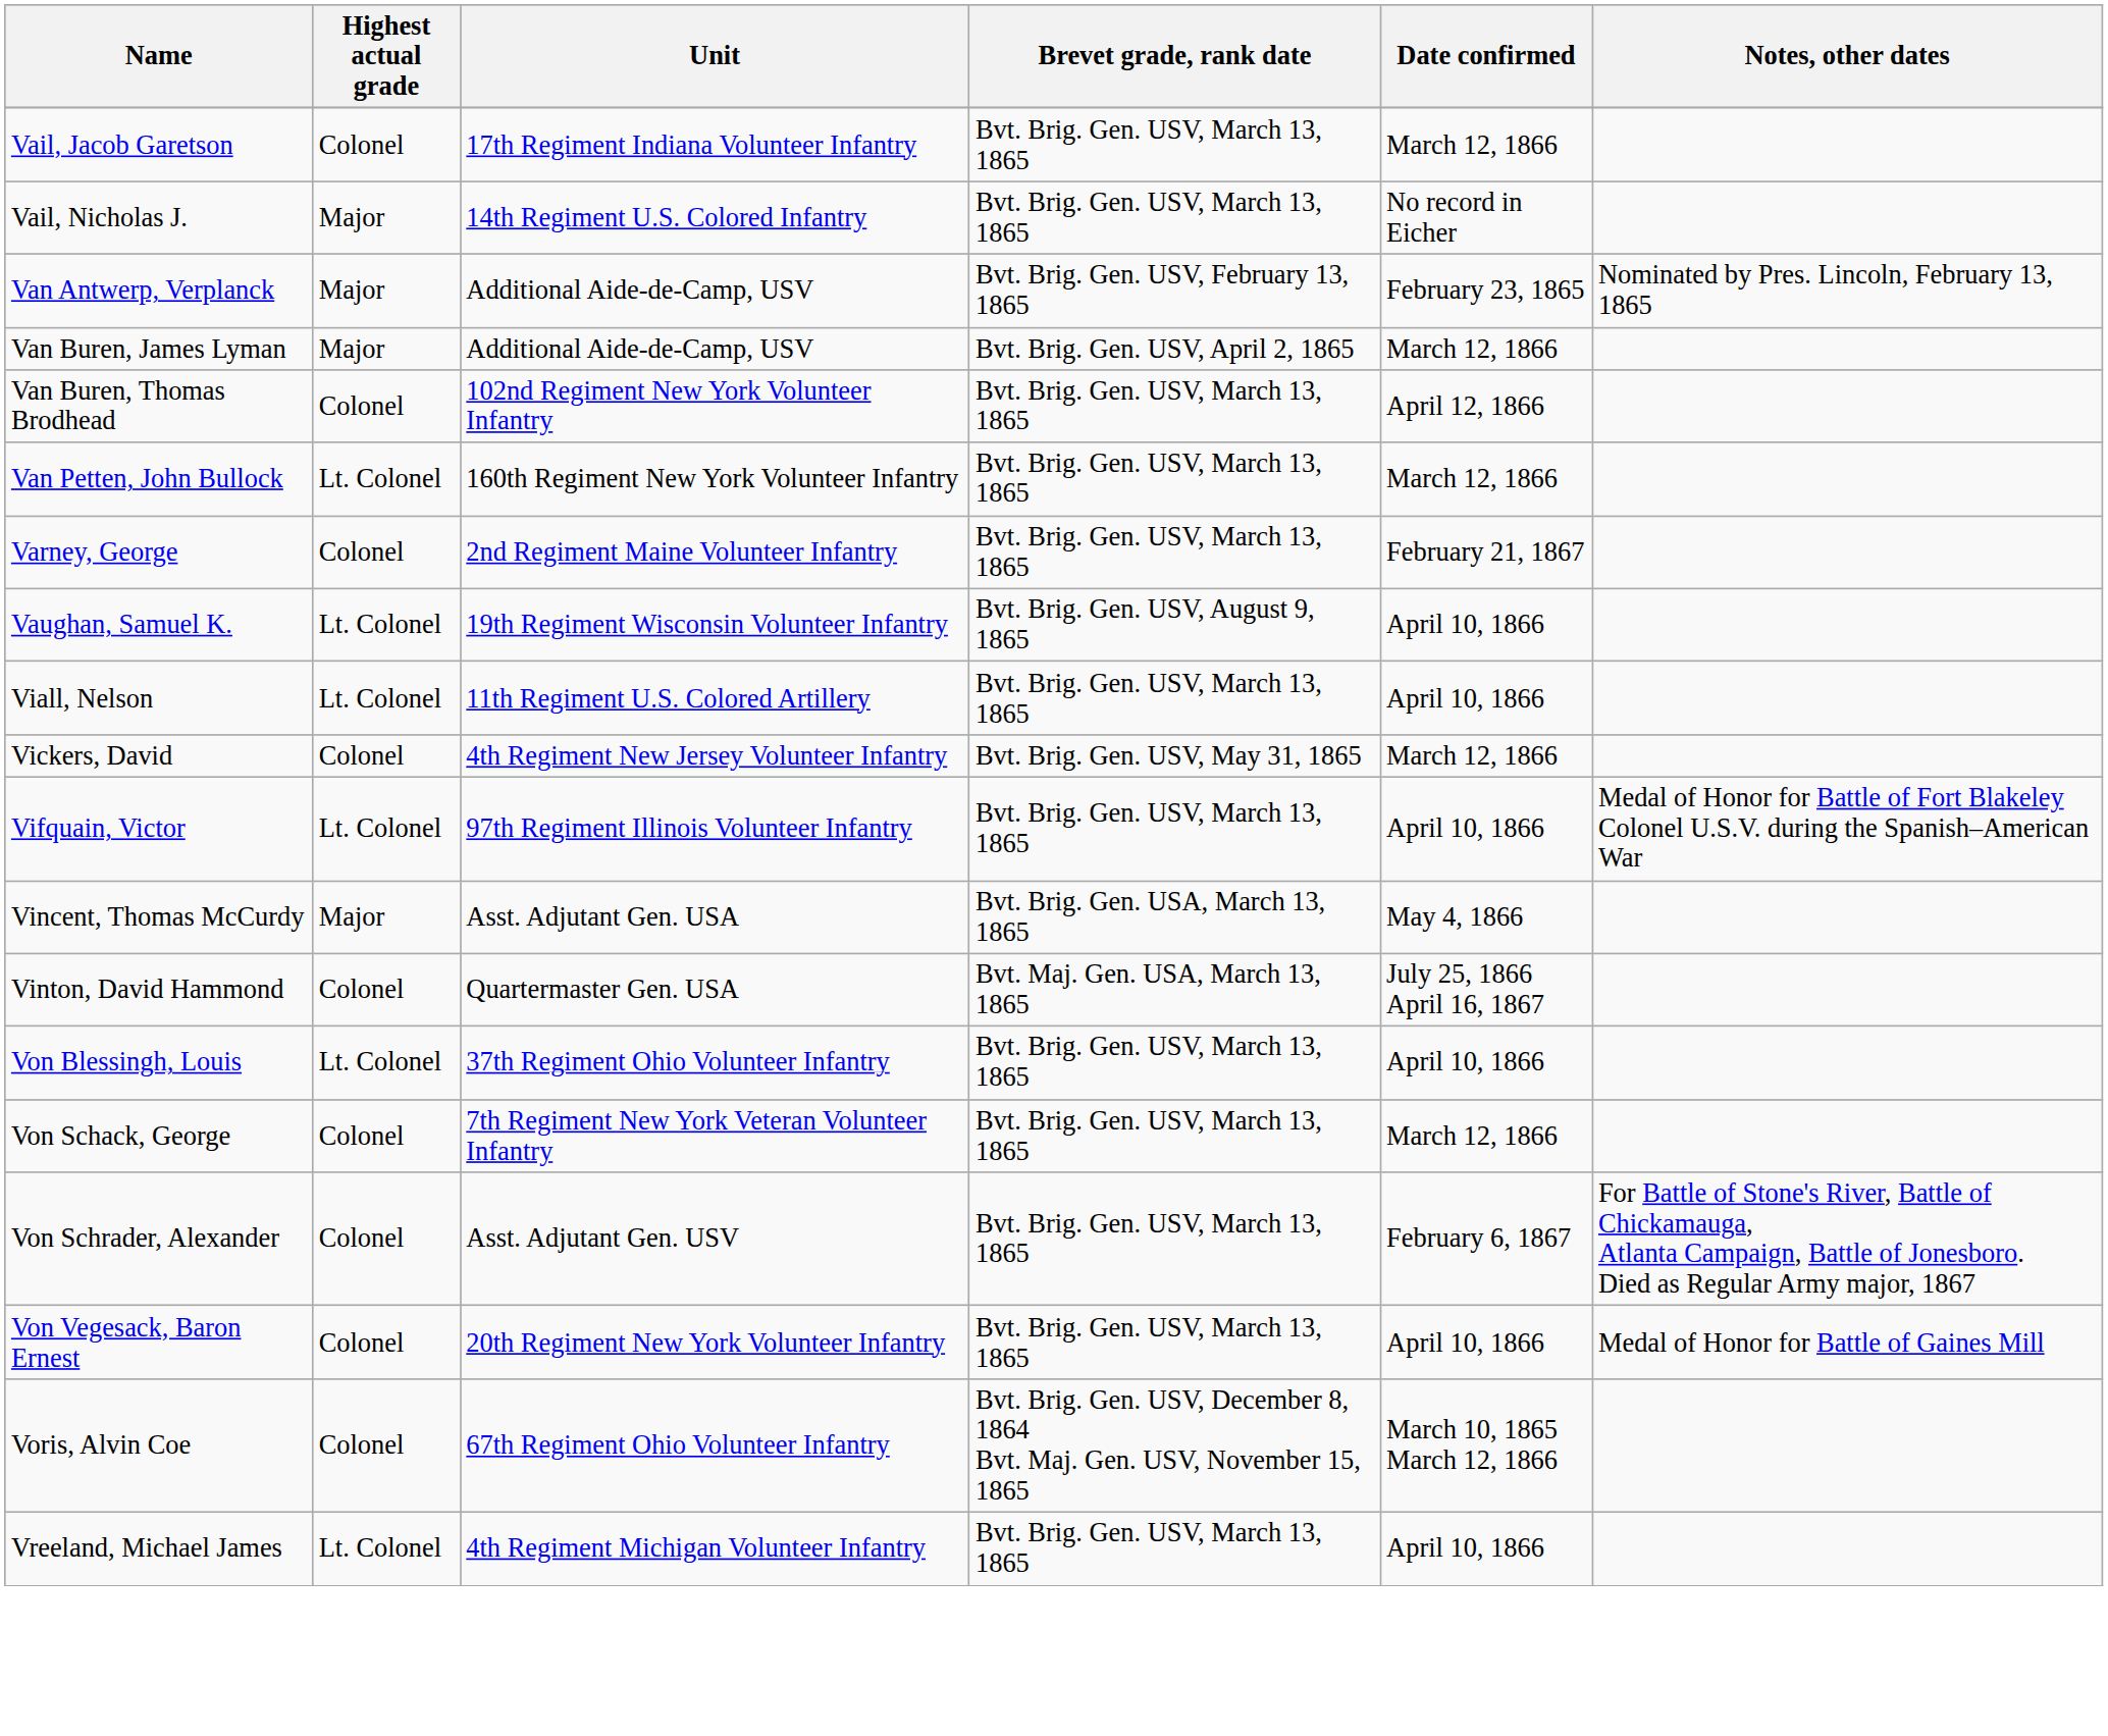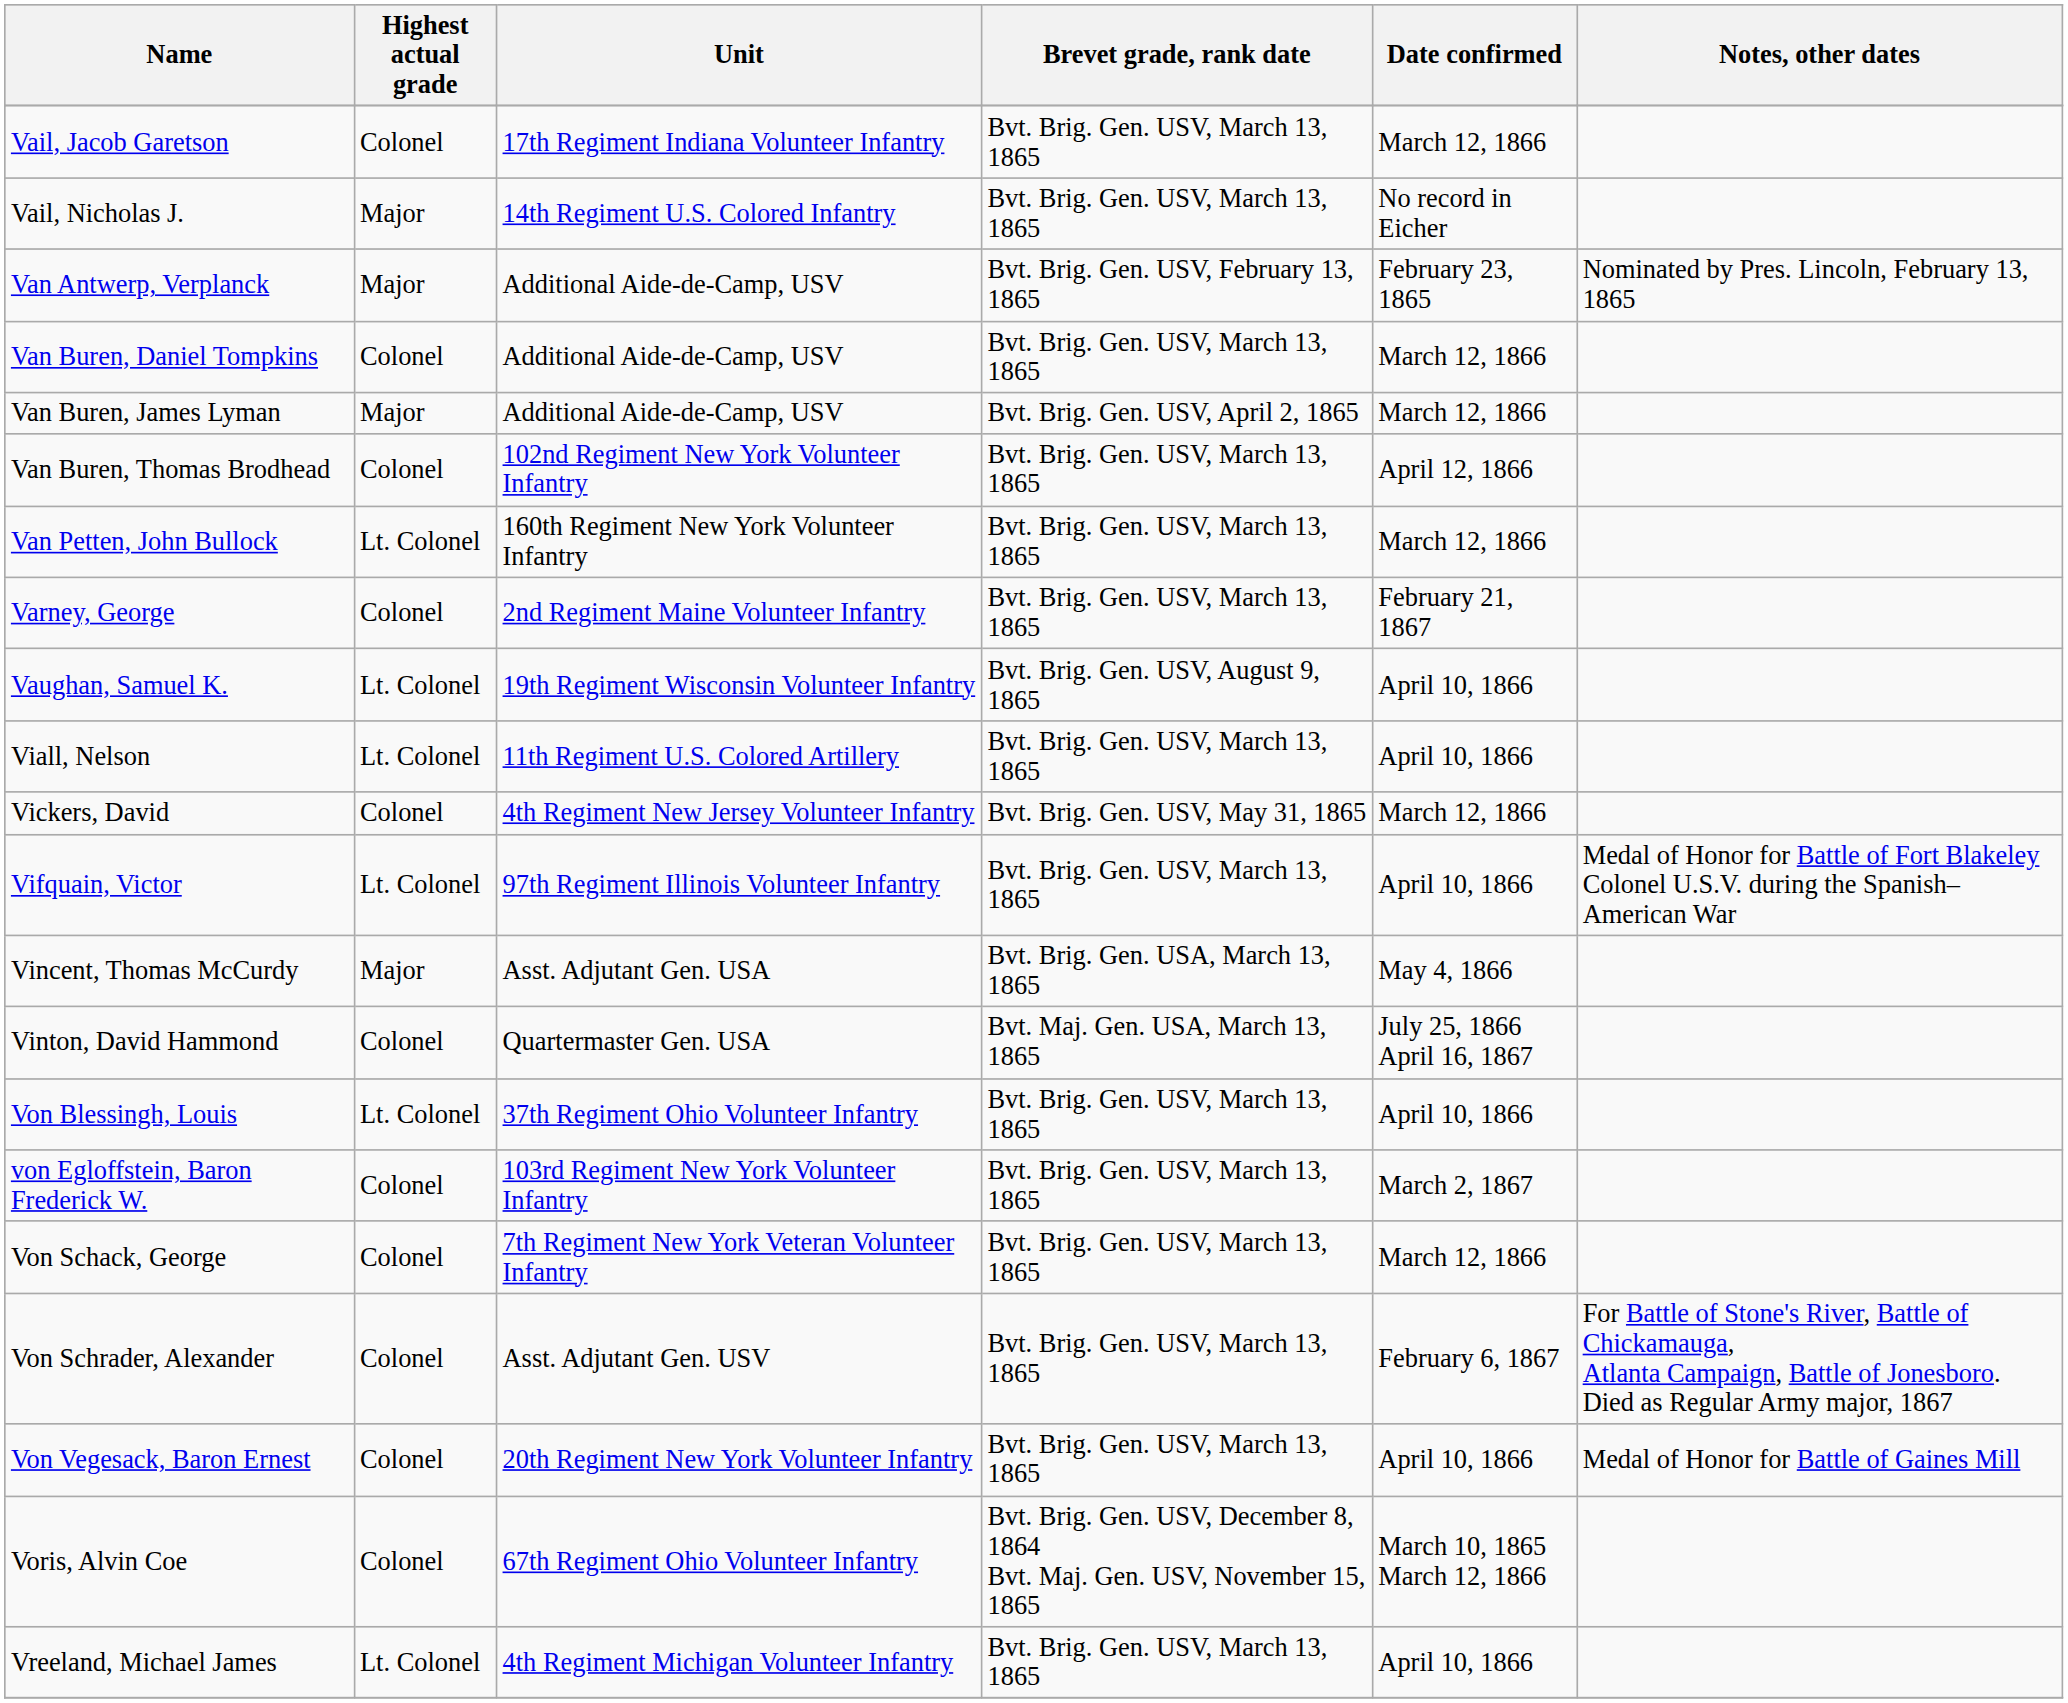+ row: Van Buren, Daniel Tompkins | Colonel | Additional Aide-de-Camp, USV | Bvt. Brig. Gen. USV, March 13, 1865 | March 12, 1866
+ row: von Egloffstein, Baron Frederick W. | Colonel | 103rd Regiment New York Volunteer Infantry | Bvt. Brig. Gen. USV, March 13, 1865 | March 2, 1867
